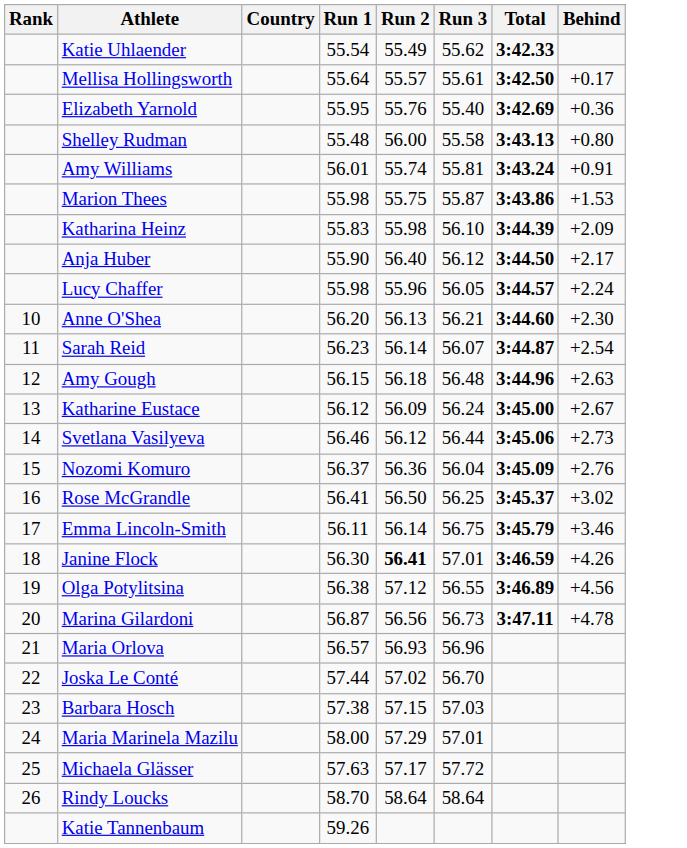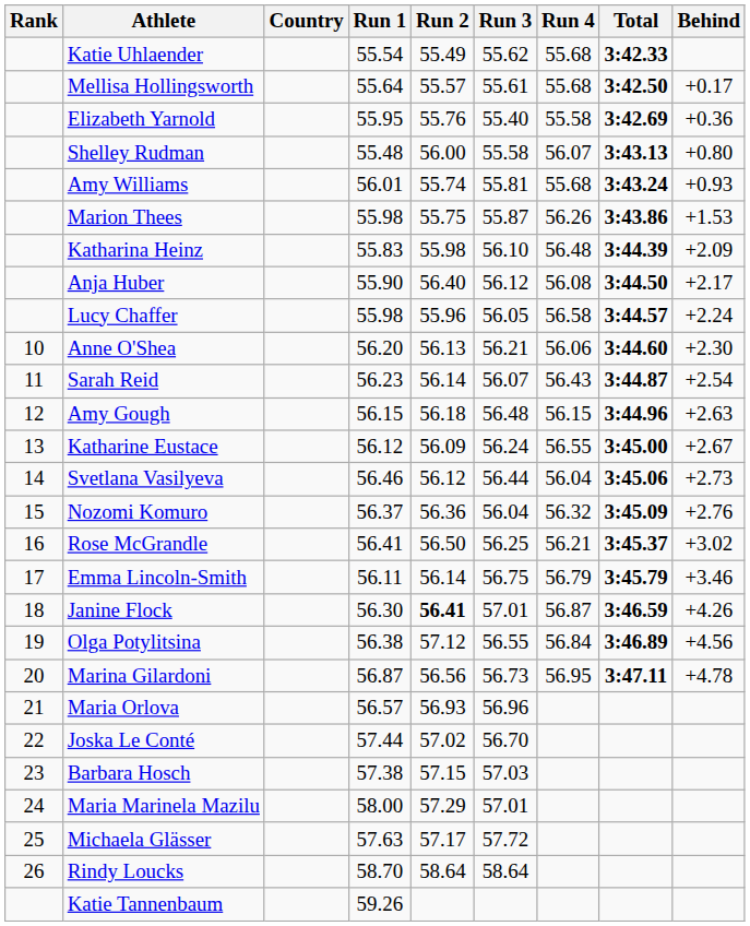+ column: Run 4 | 55.68 | 55.68 | 55.58 | 56.07 | 55.68 | 56.26 | 56.48 | 56.08 | 56.58 | 56.06 | 56.43 | 56.15 | 56.55 | 56.04 | 56.32 | 56.21 | 56.79 | 56.87 | 56.84 | 56.95
Amy Williams | Behind: +0.91 -> +0.93
